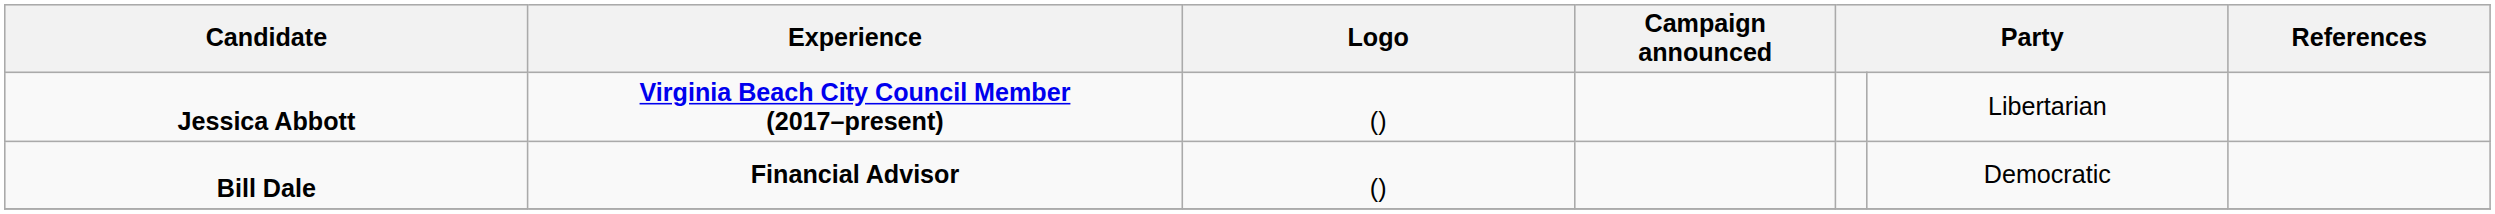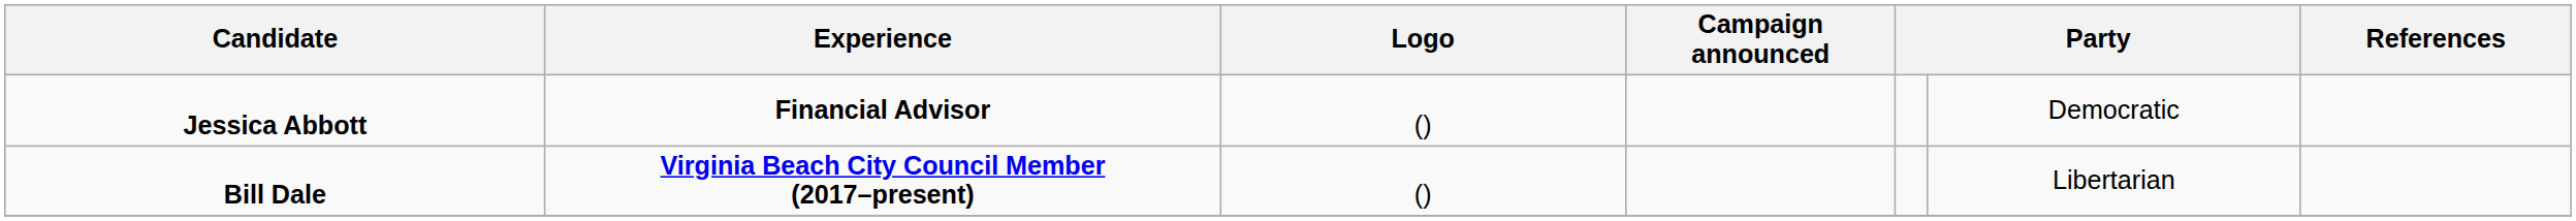Jessica Abbott | Experience: Virginia Beach City Council Member (2017–present) -> Financial Advisor
Jessica Abbott | column 6: Libertarian -> Democratic
Bill Dale | Experience: Financial Advisor -> Virginia Beach City Council Member (2017–present)
Bill Dale | column 6: Democratic -> Libertarian
